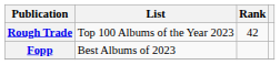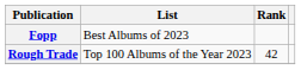rows swapped: Rough Trade <-> Fopp
